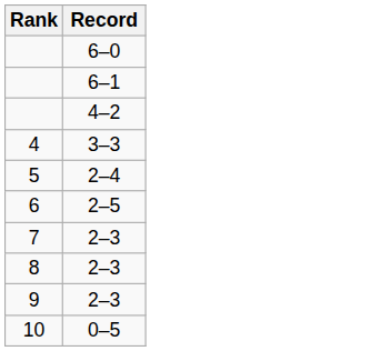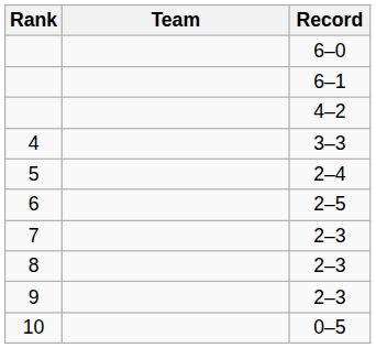+ column: Team
